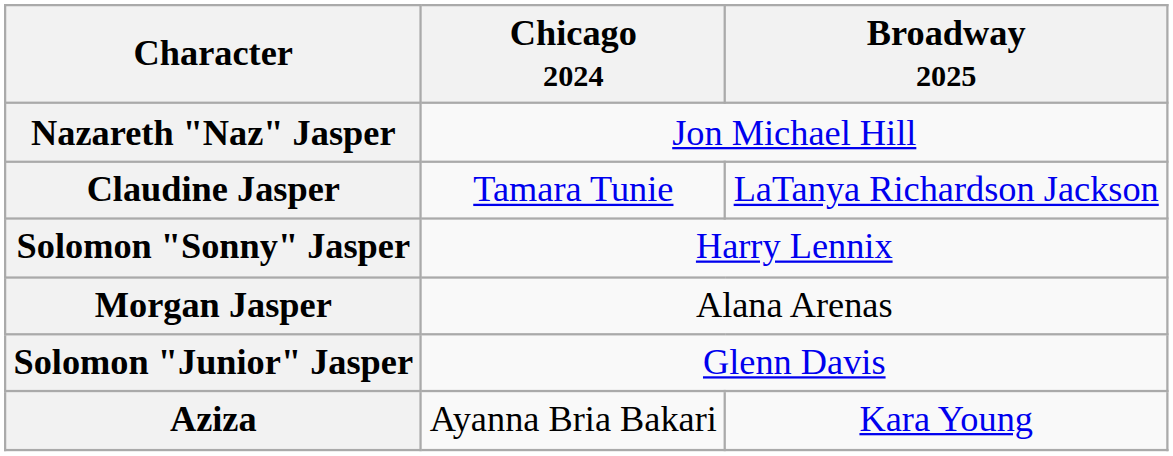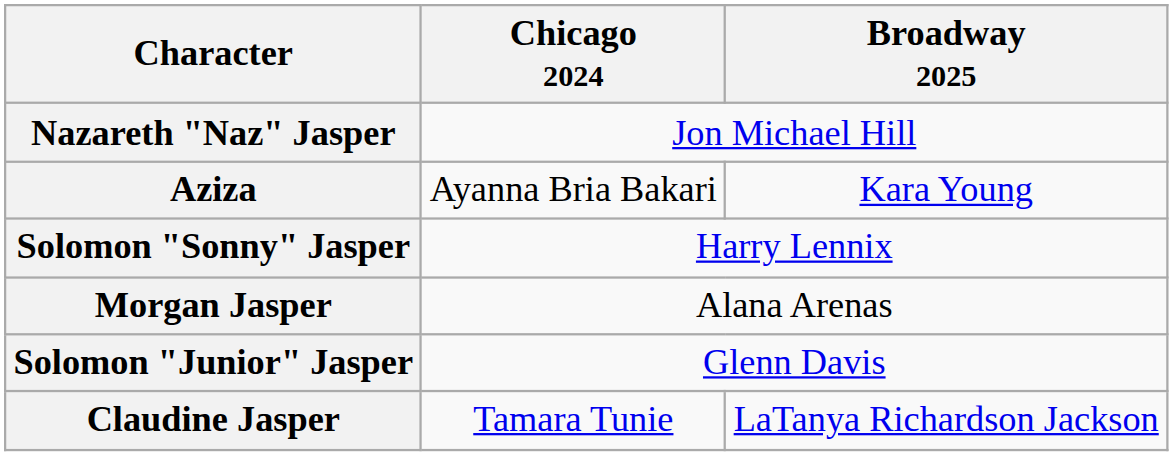rows swapped: Claudine Jasper <-> Aziza
